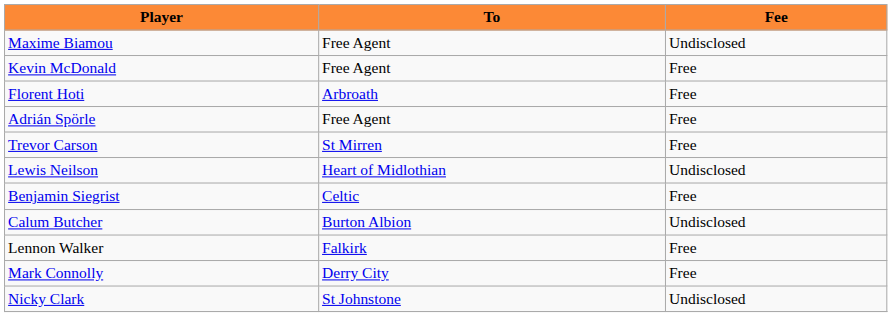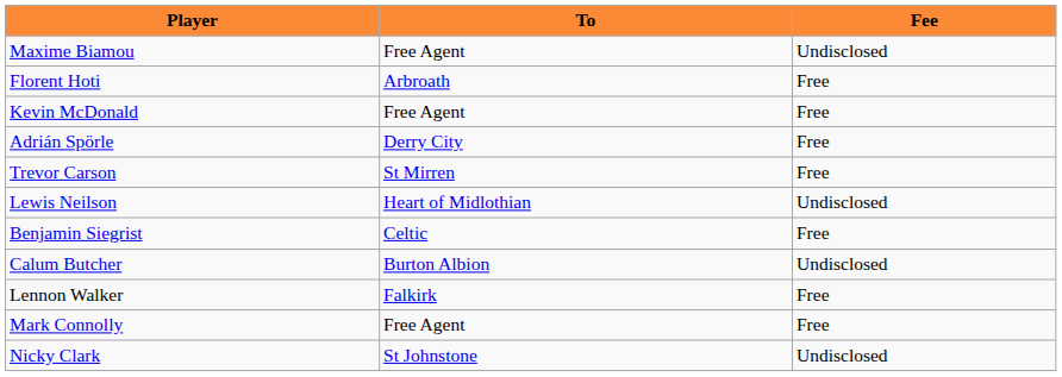rows swapped: Florent Hoti <-> Kevin McDonald
Adrián Spörle | To: Free Agent -> Derry City
Mark Connolly | To: Derry City -> Free Agent
